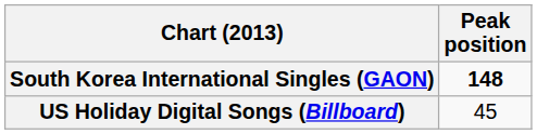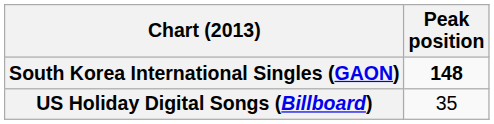US Holiday Digital Songs (Billboard) | Peak position: 45 -> 35
